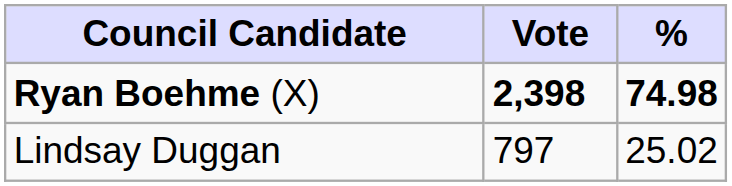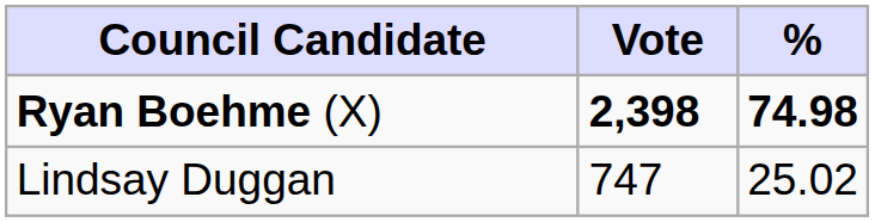Lindsay Duggan | Vote: 797 -> 747
